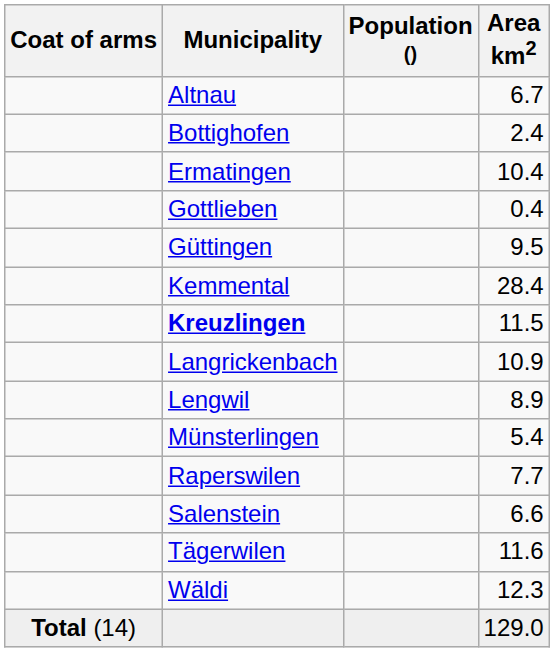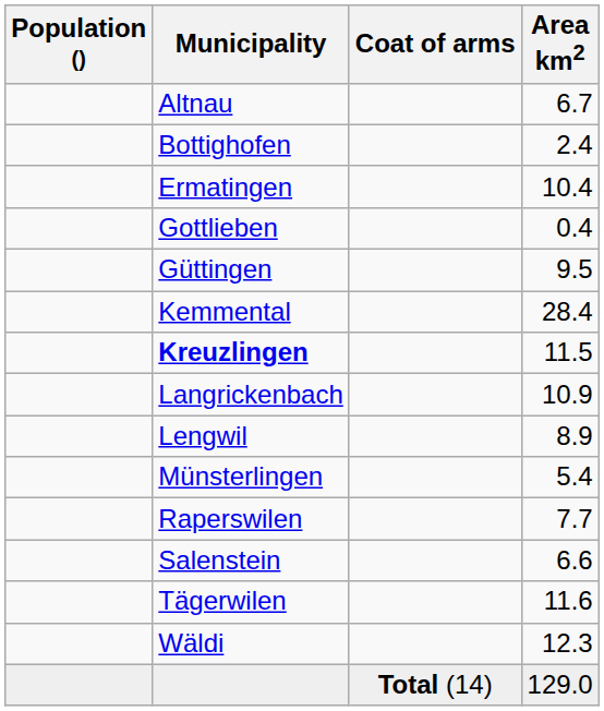columns swapped: Coat of arms <-> Population ()
